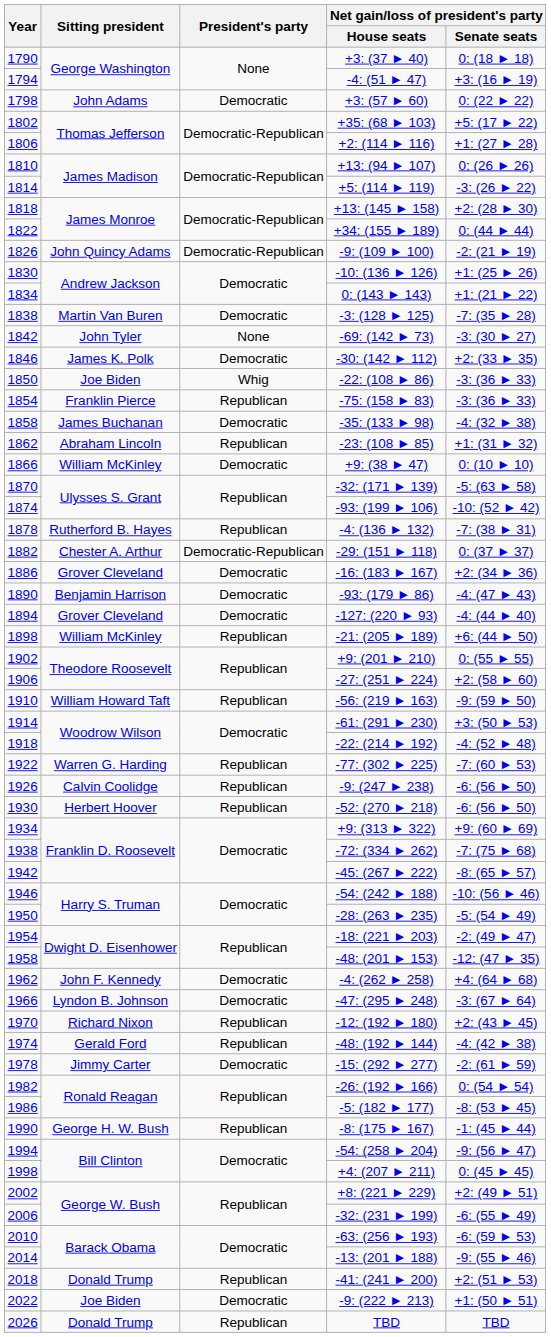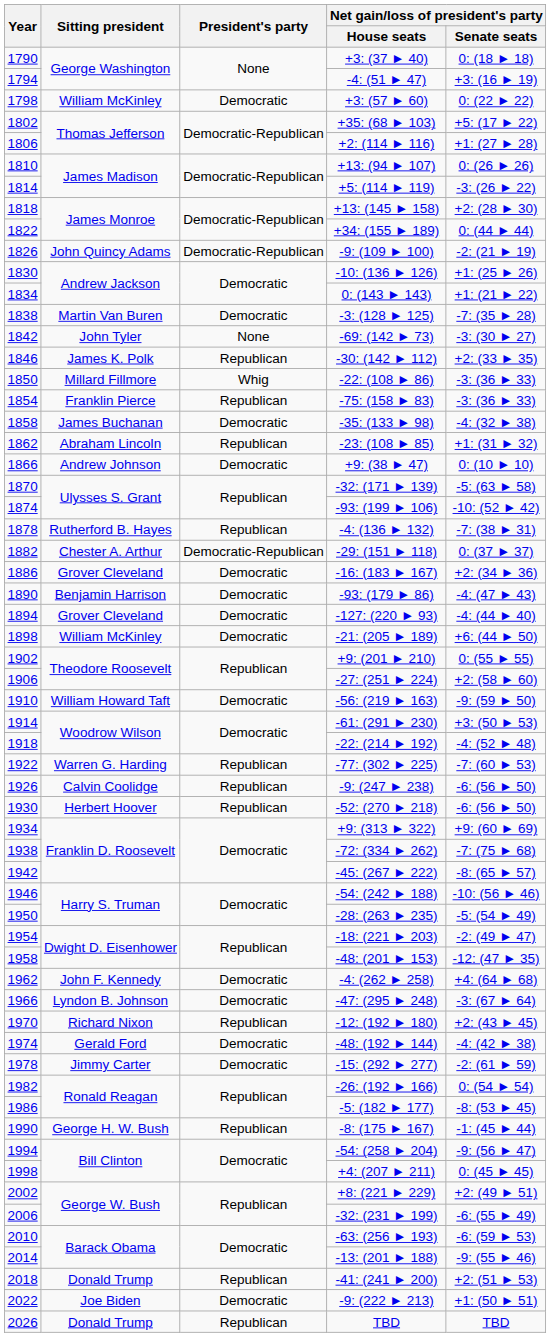1798 | Sitting president: John Adams -> William McKinley
1846 | President's party: Democratic -> Republican
1850 | Sitting president: Joe Biden -> Millard Fillmore
1866 | Sitting president: William McKinley -> Andrew Johnson
1898 | President's party: Republican -> Democratic
1910 | President's party: Republican -> Democratic
1974 | President's party: Republican -> Democratic
